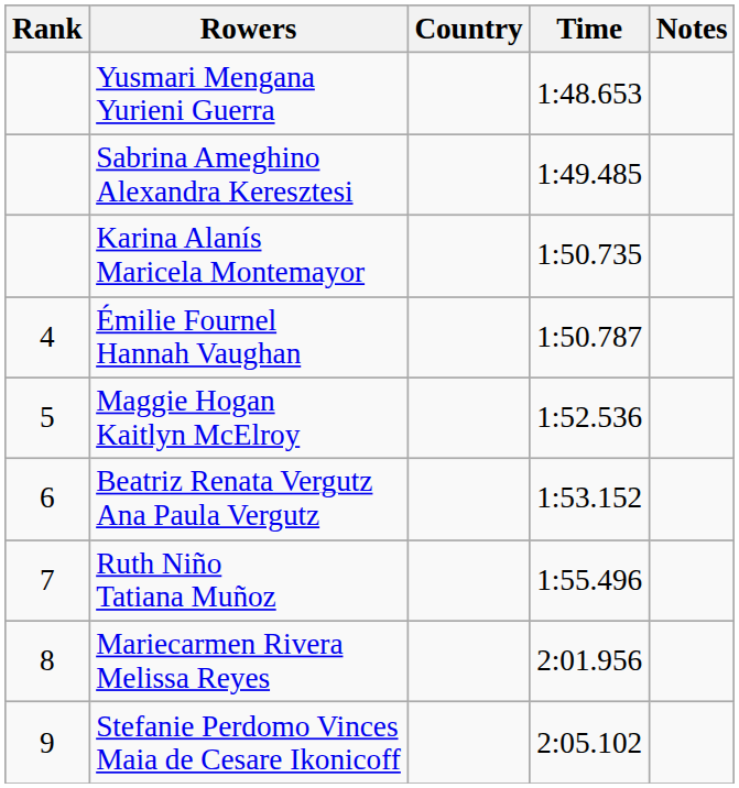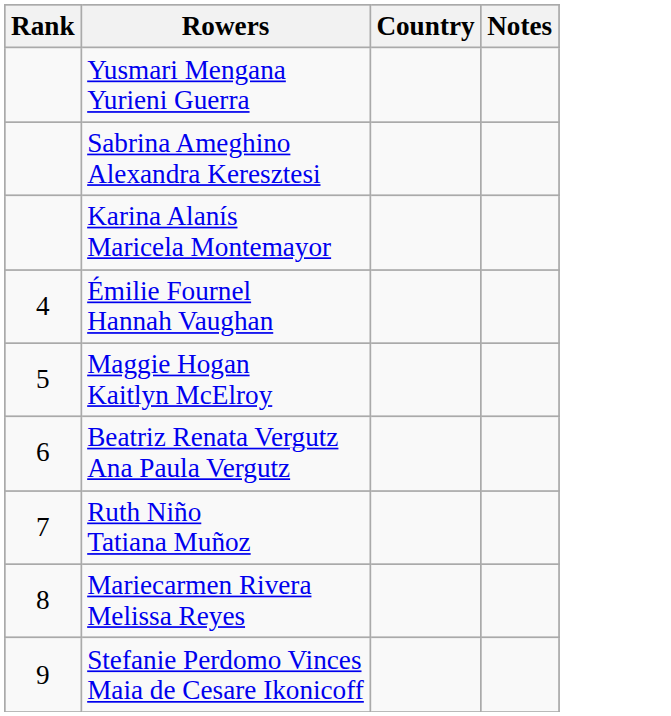- column: Time | 1:48.653 | 1:49.485 | 1:50.735 | 1:50.787 | 1:52.536 | 1:53.152 | 1:55.496 | 2:01.956 | 2:05.102
